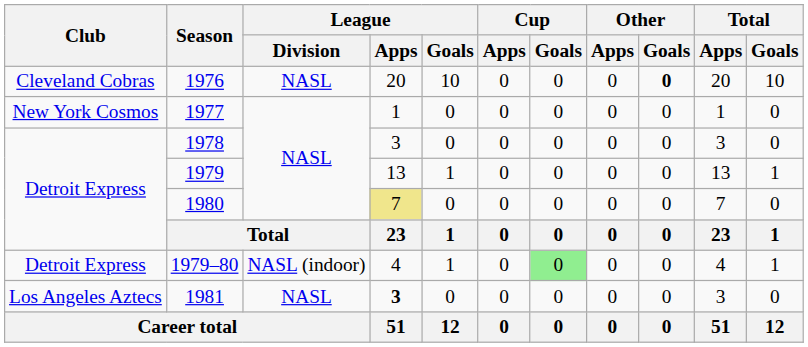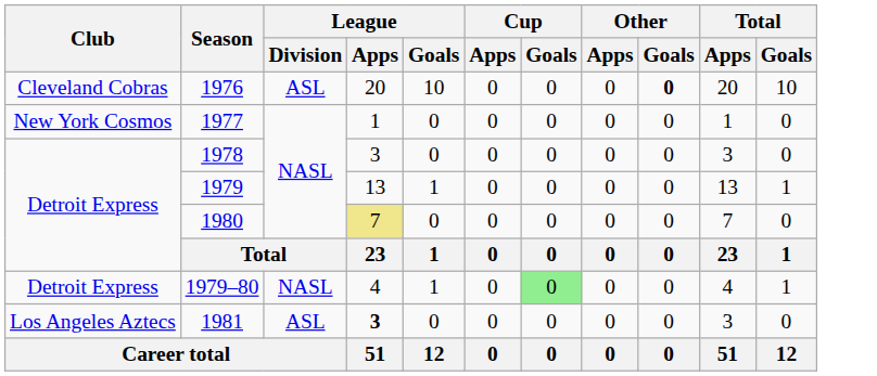1976 | League / Division: NASL -> ASL
1979–80 | League / Division: NASL (indoor) -> NASL
1981 | League / Division: NASL -> ASL
